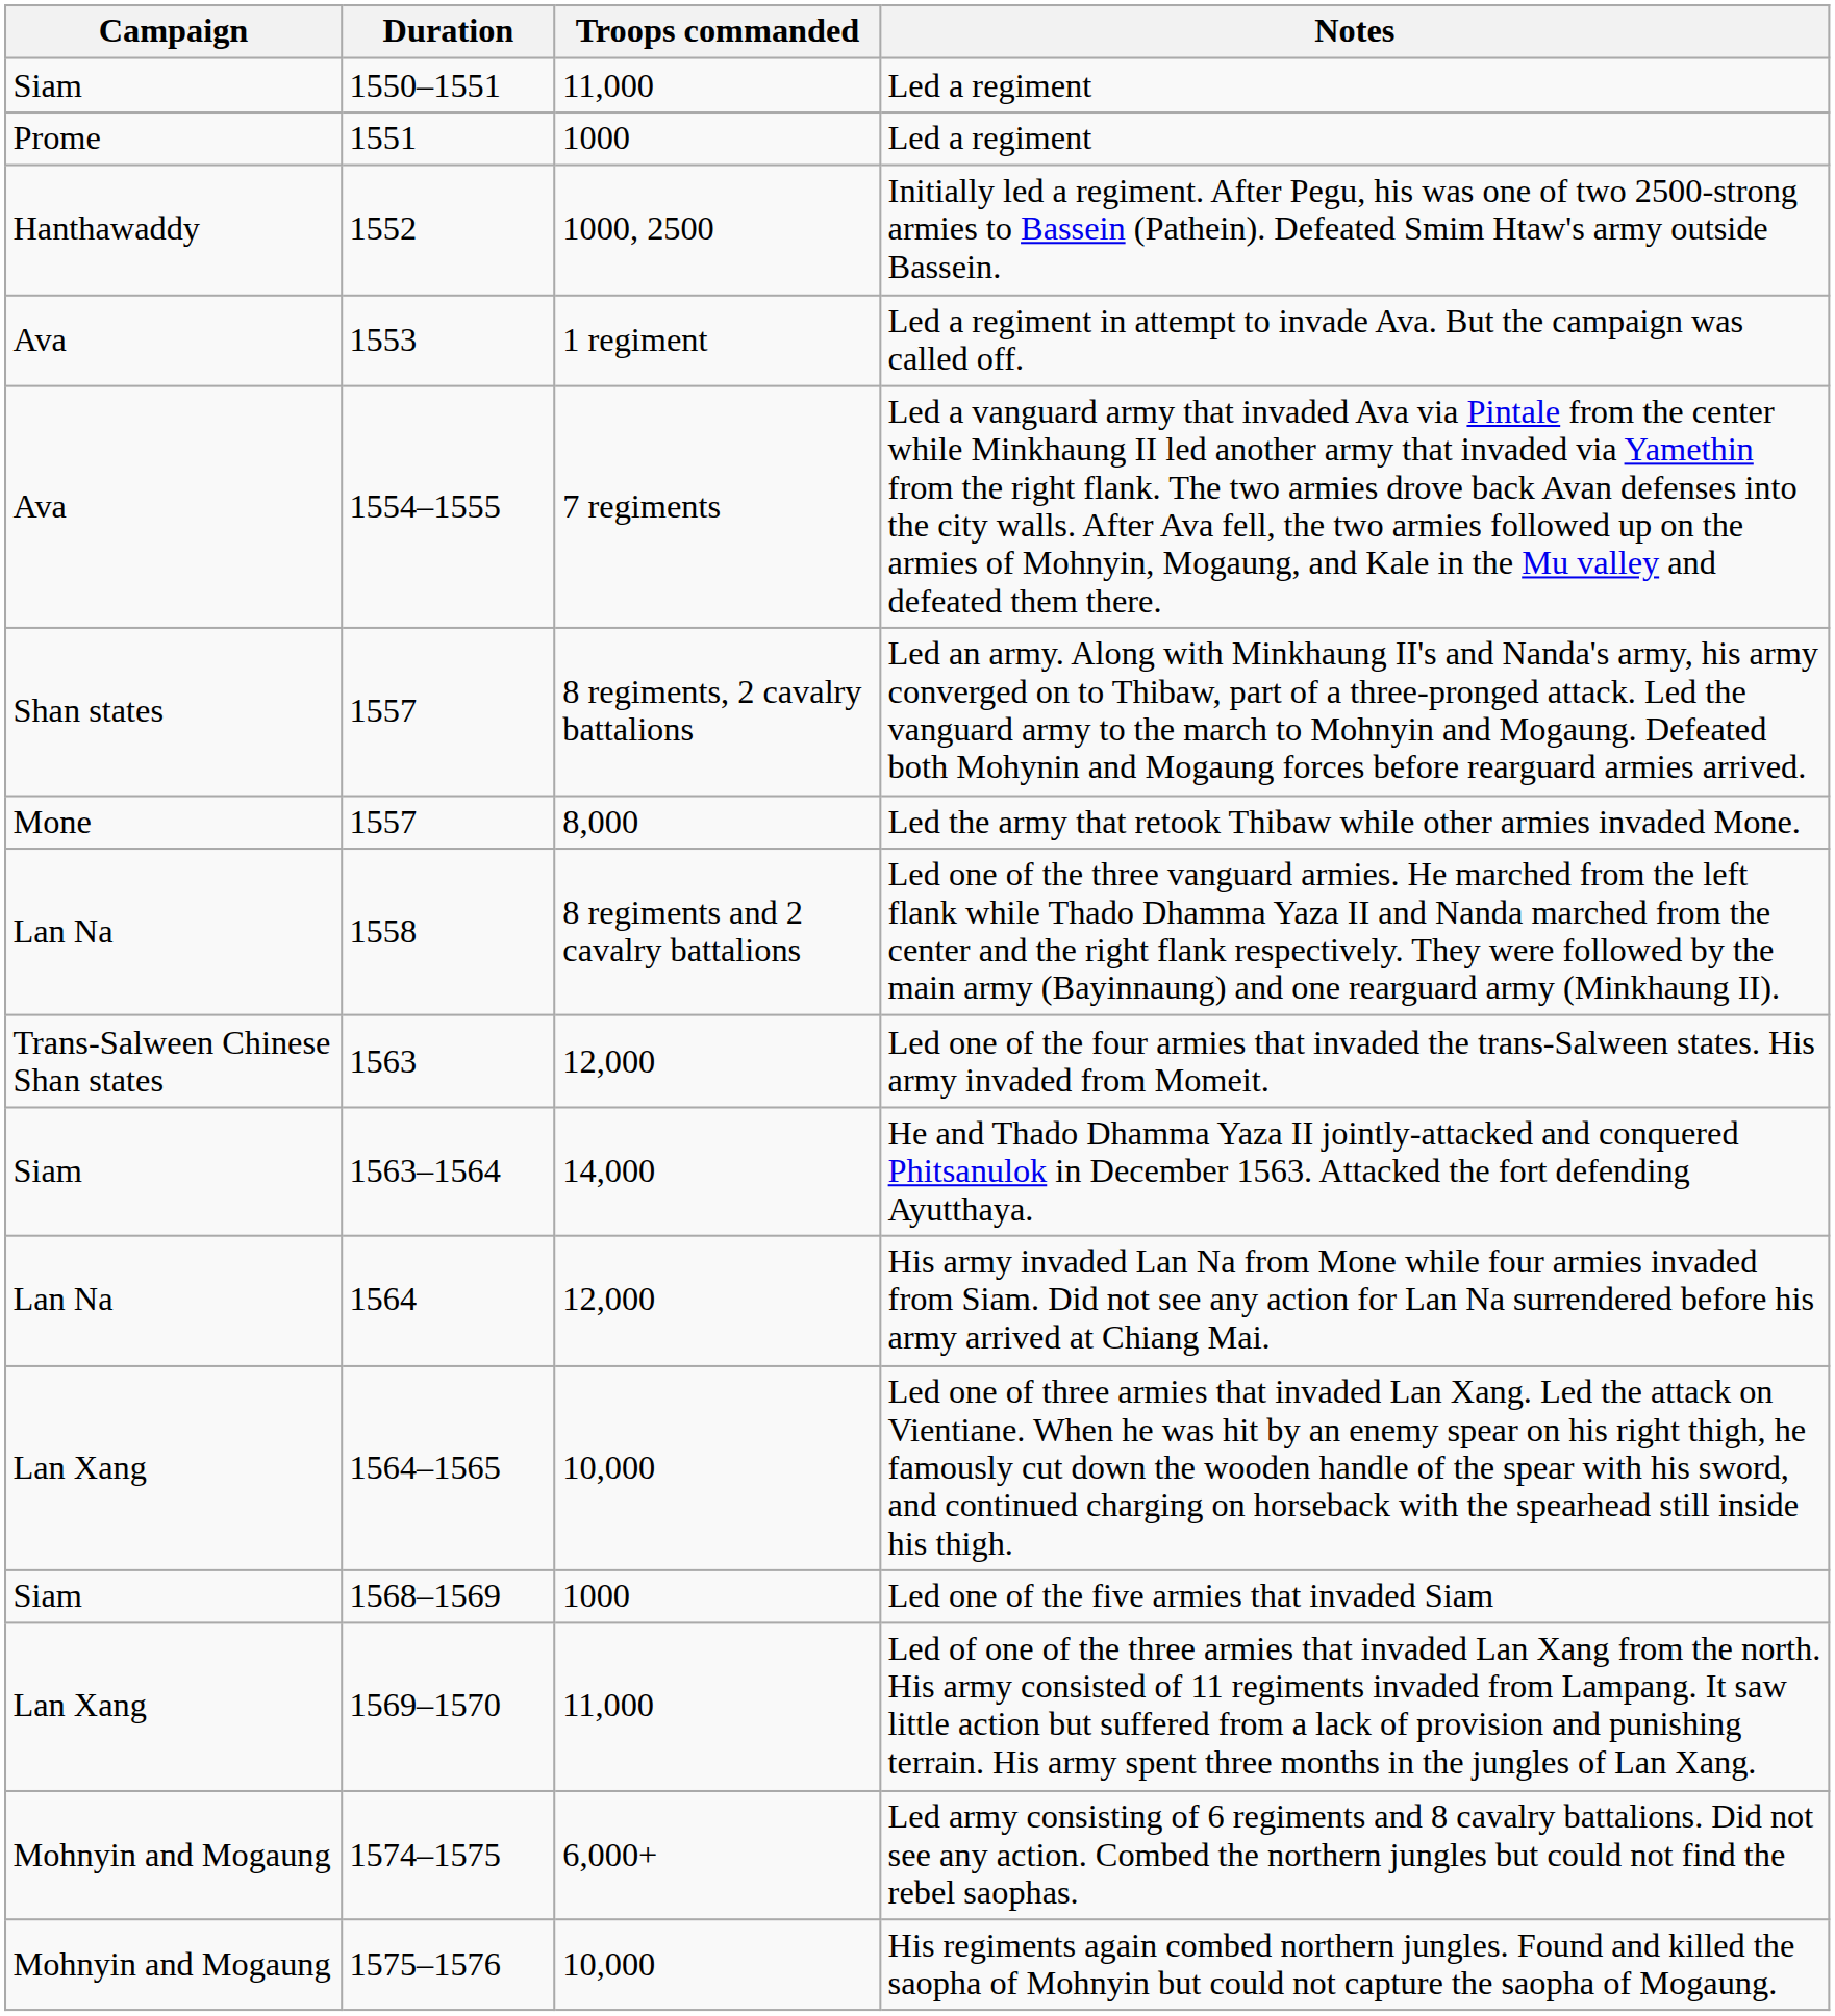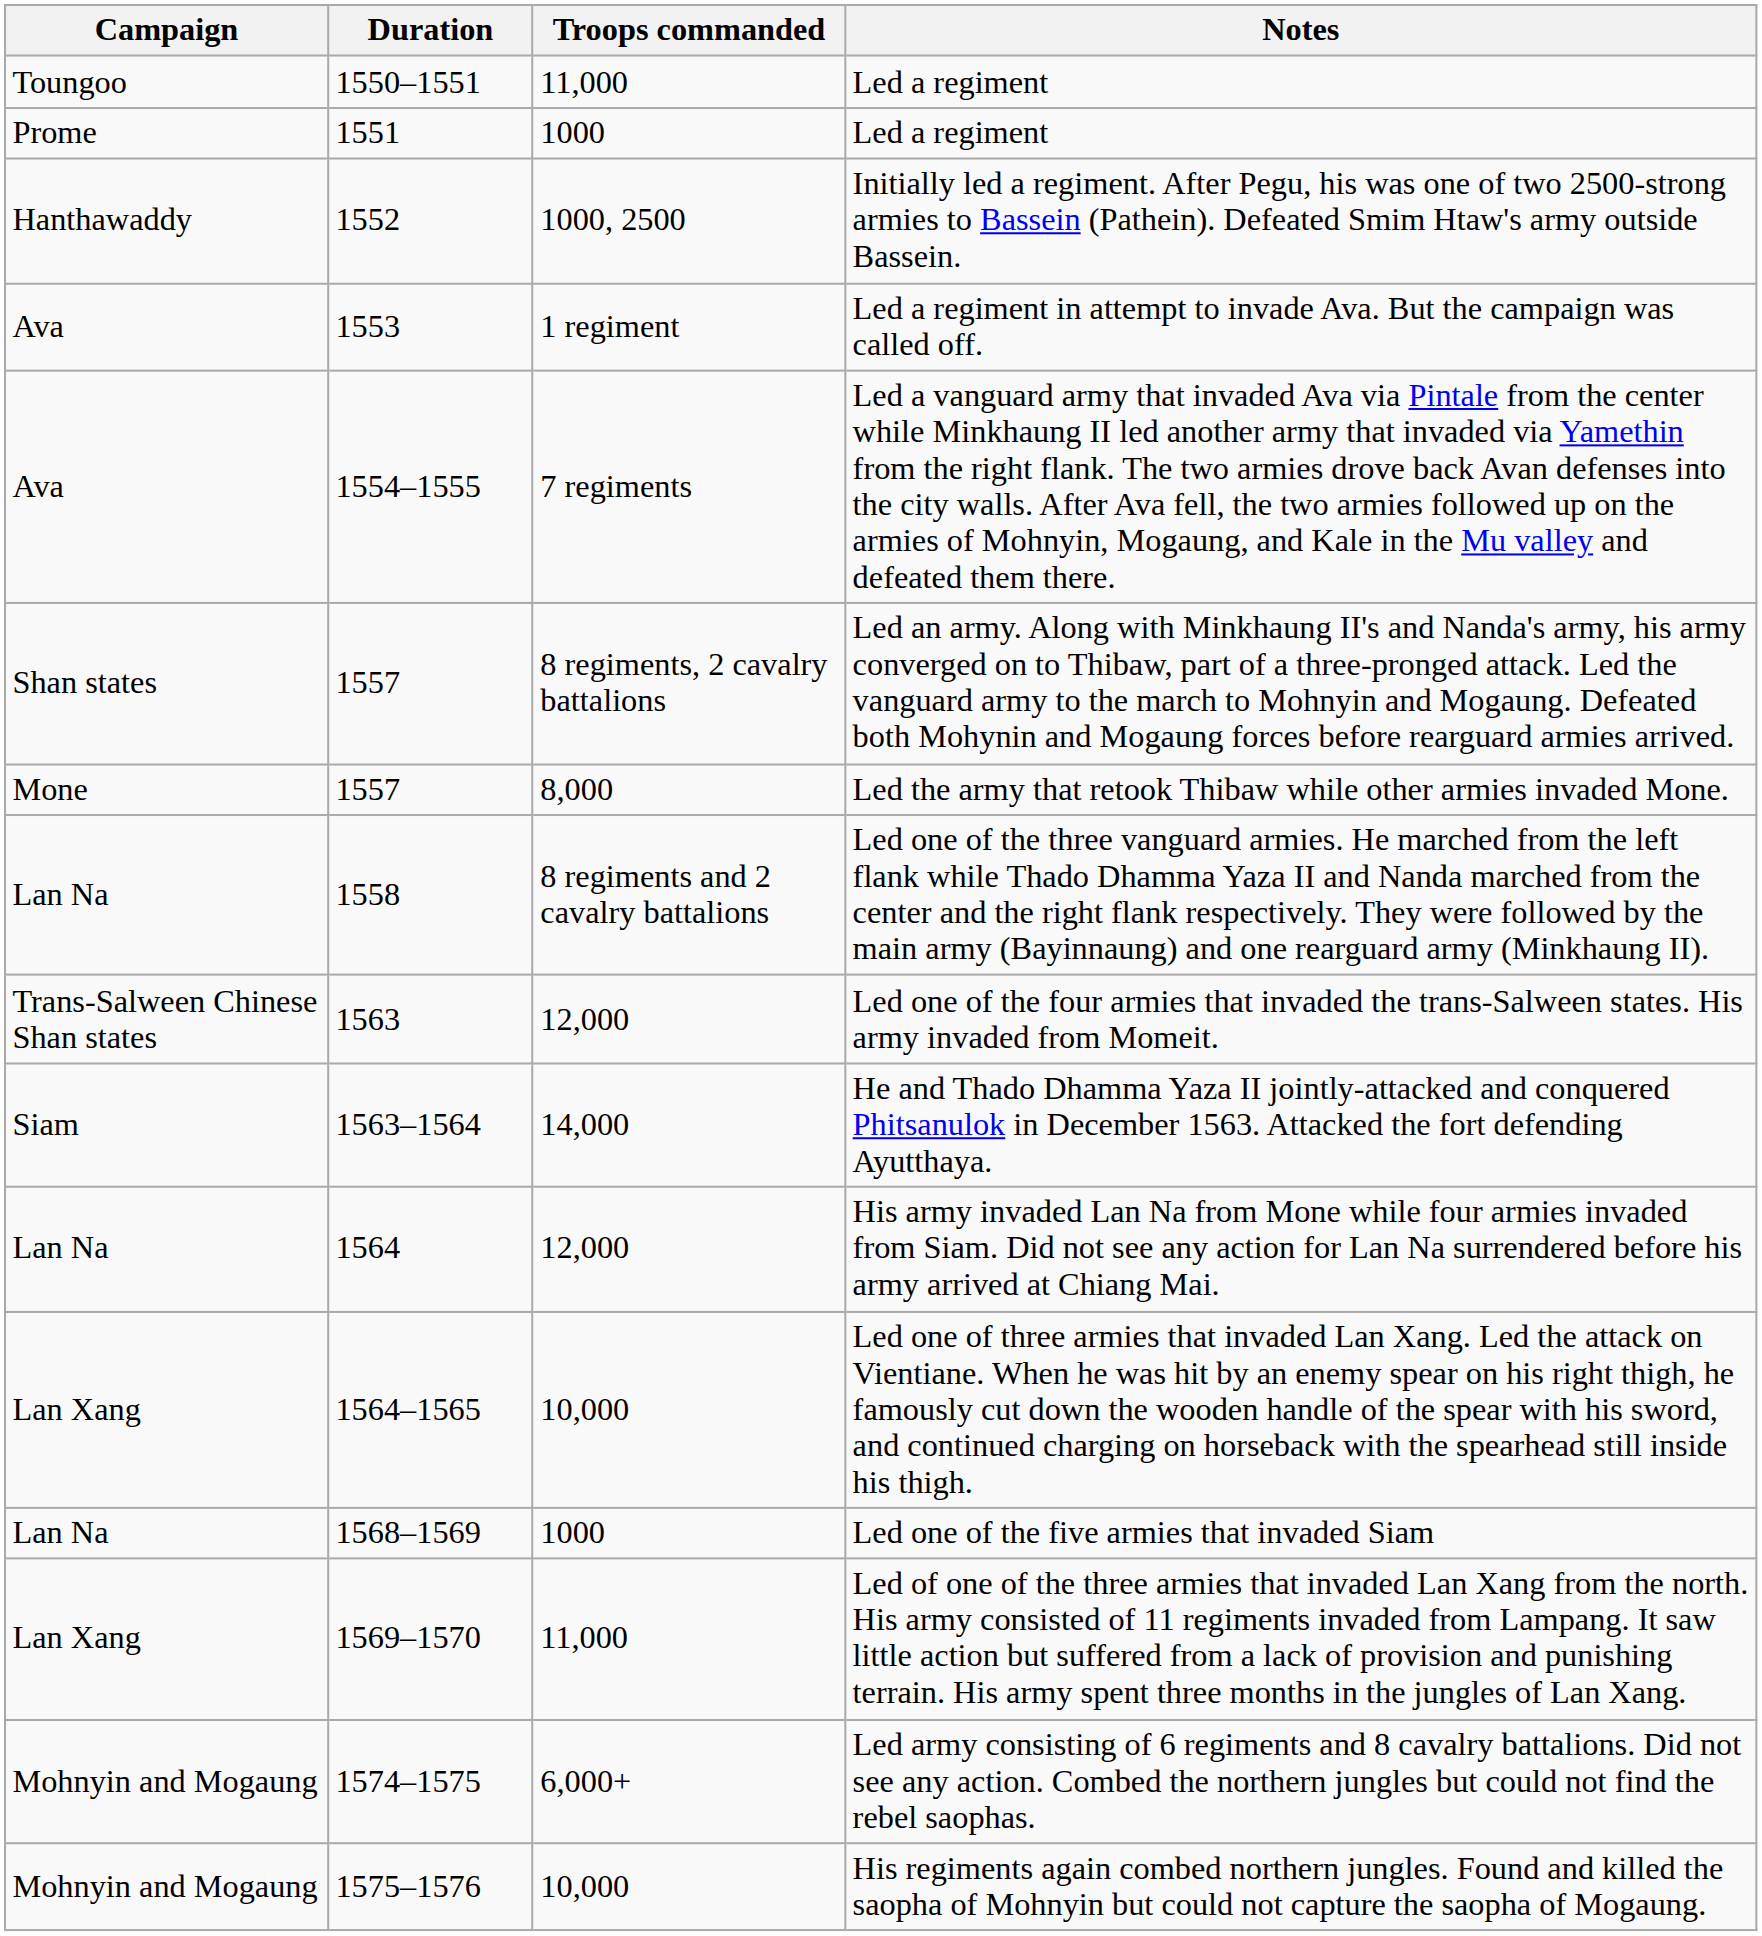1550–1551 / Led a regiment | Campaign: Siam -> Toungoo
Led one of the five armies that invaded Siam | Campaign: Siam -> Lan Na
